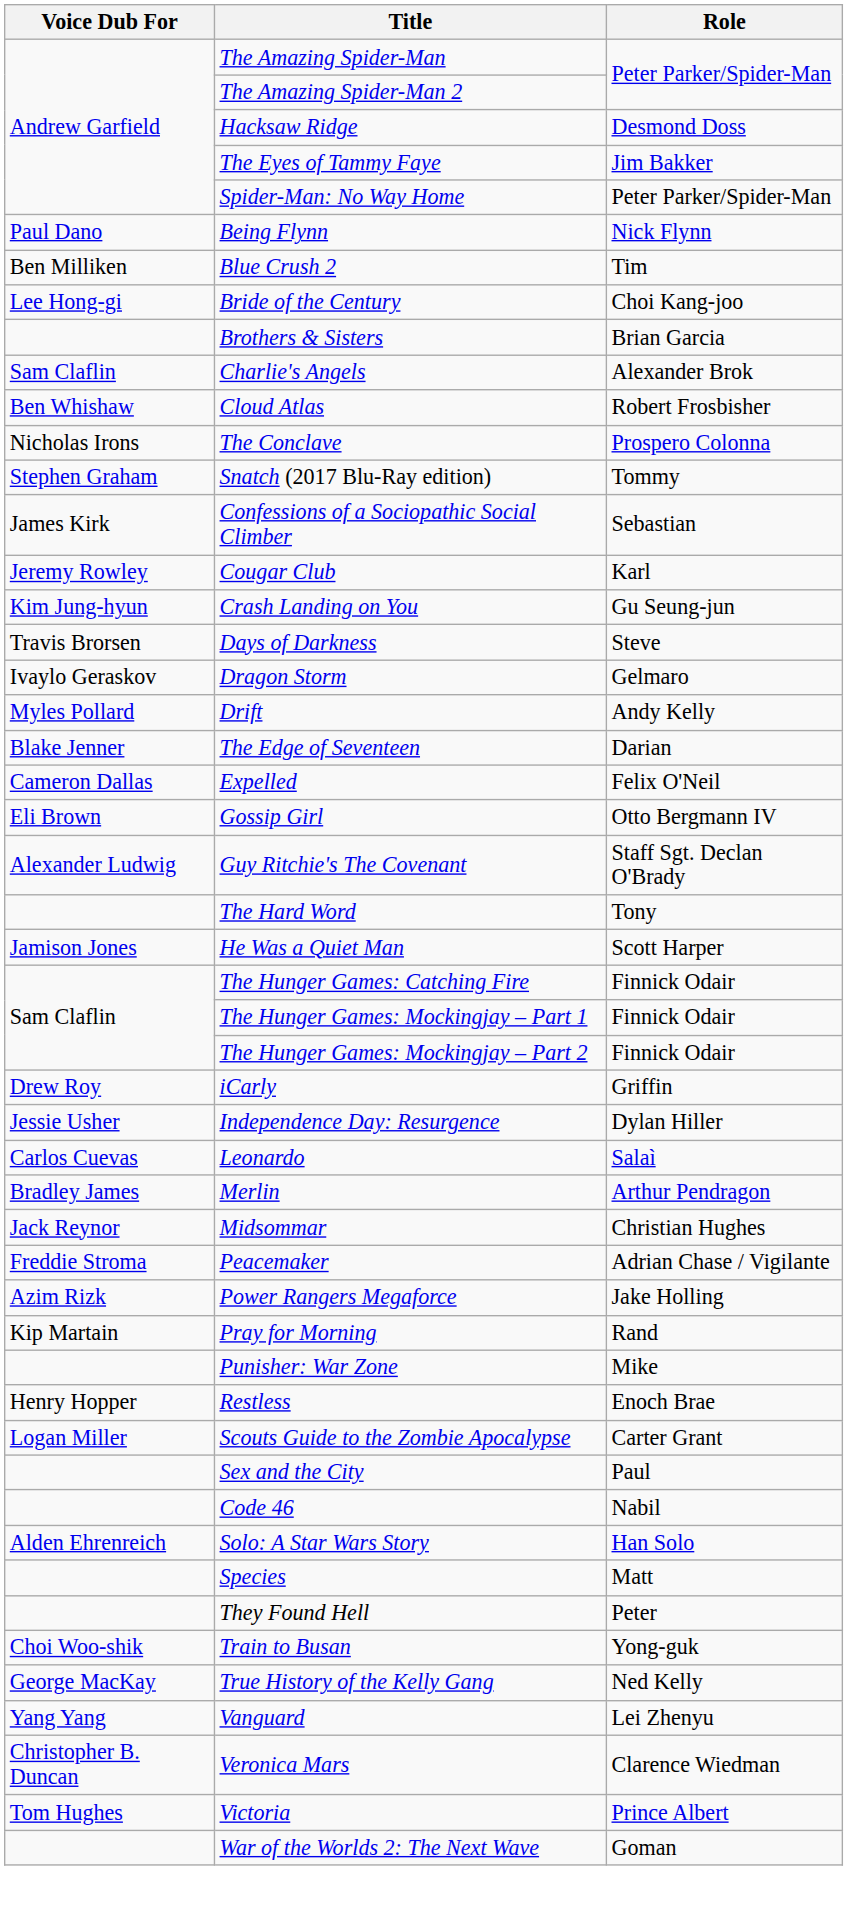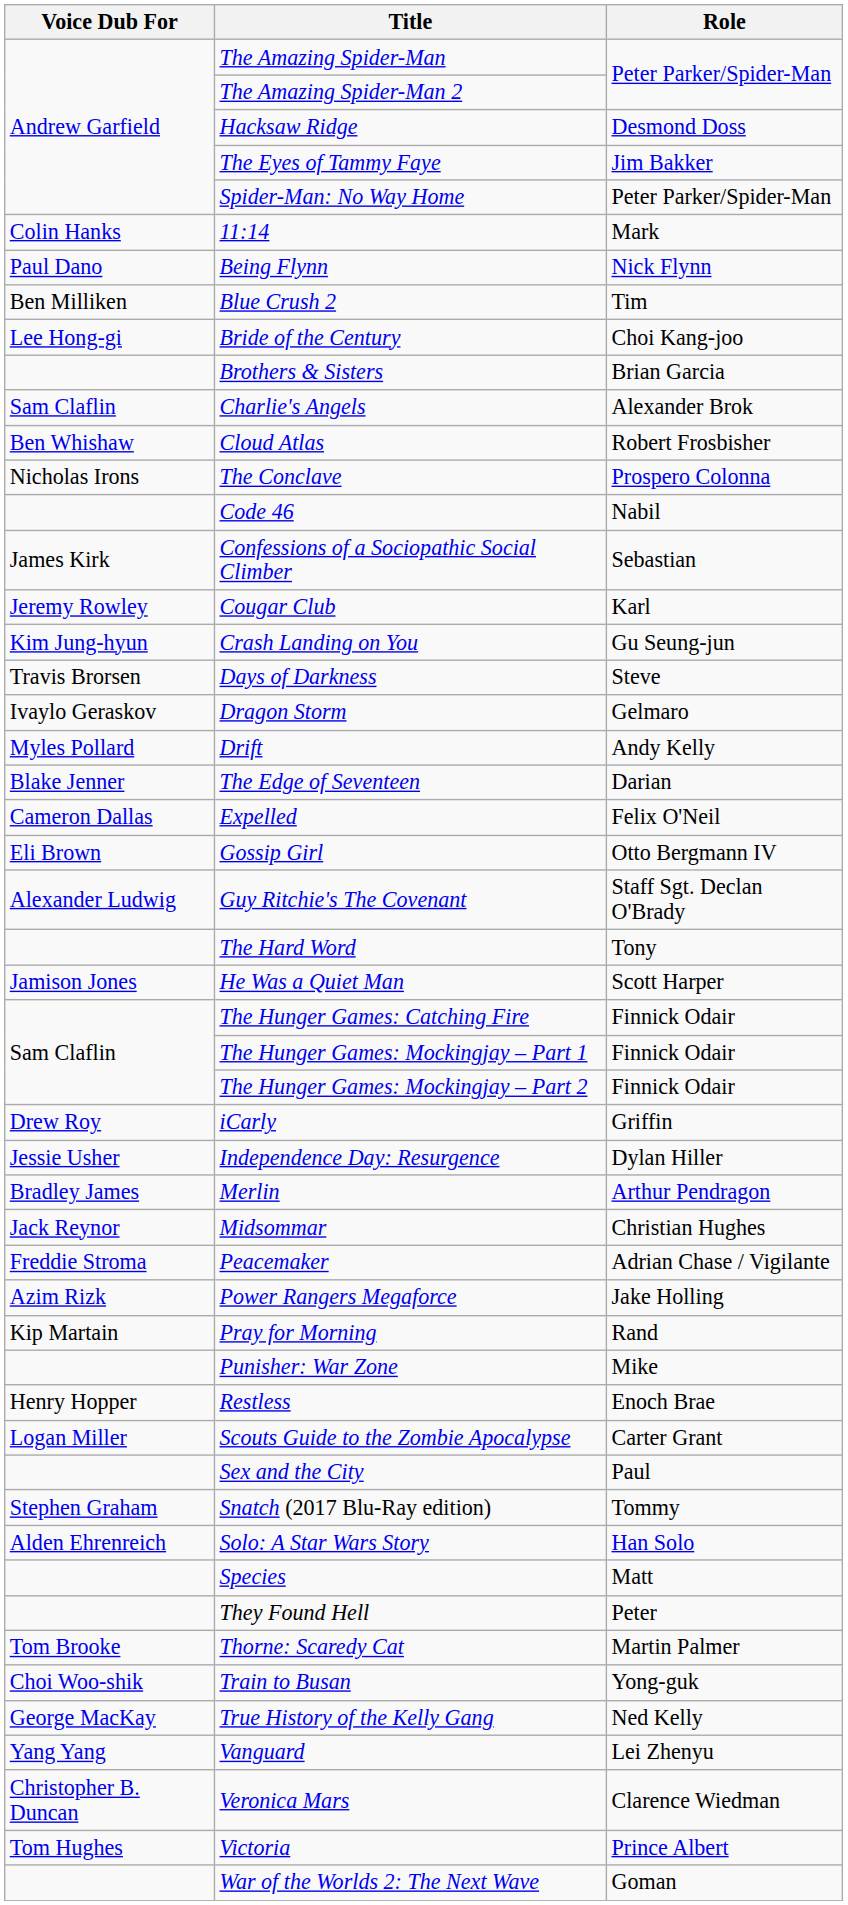+ row: Colin Hanks | 11:14 | Mark
rows swapped: Code 46 <-> Snatch (2017 Blu-Ray edition)
- row: Carlos Cuevas | Leonardo | Salaì
+ row: Tom Brooke | Thorne: Scaredy Cat | Martin Palmer
